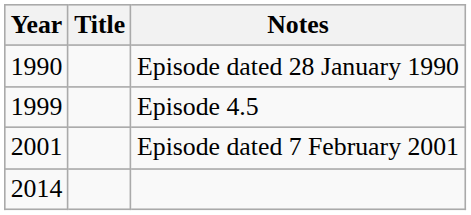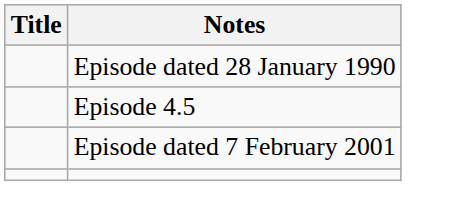- column: Year | 1990 | 1999 | 2001 | 2014
